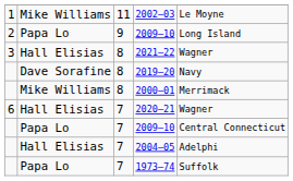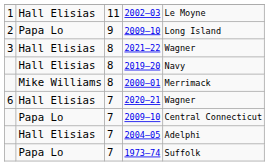2002–03 | column 2: Mike Williams -> Hall Elisias
2019–20 | column 2: Dave Sorafine -> Hall Elisias
